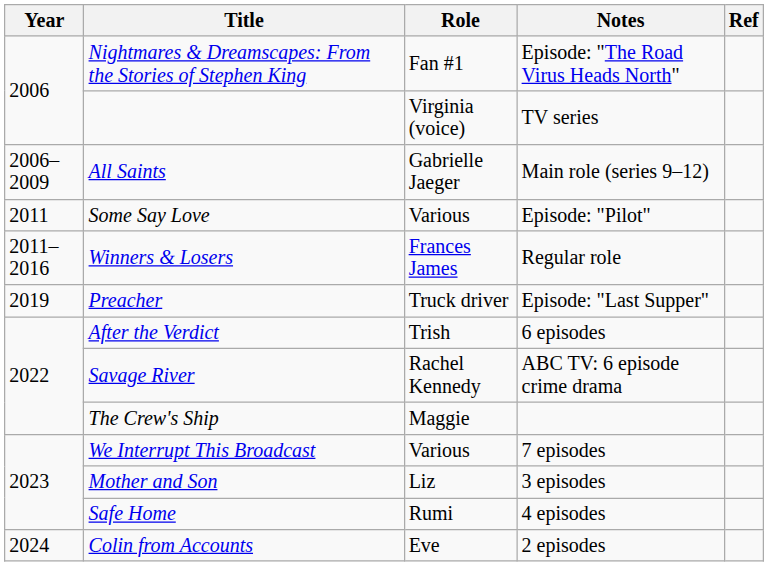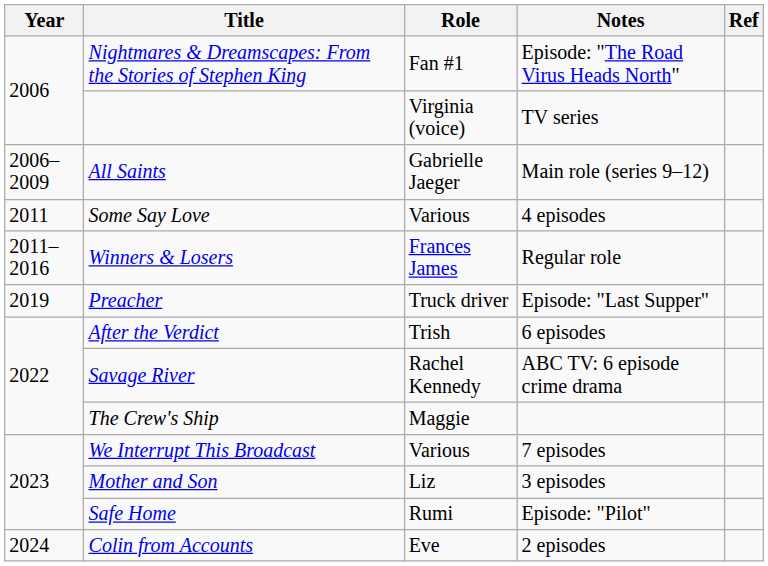Some Say Love | Notes: Episode: "Pilot" -> 4 episodes
Safe Home | Notes: 4 episodes -> Episode: "Pilot"
